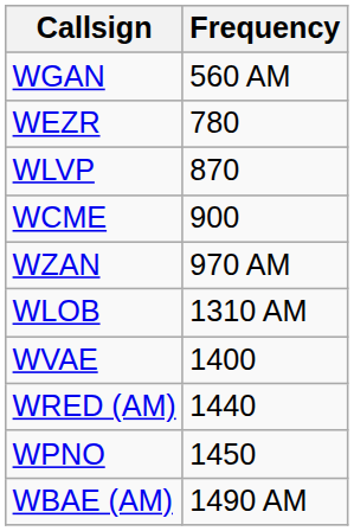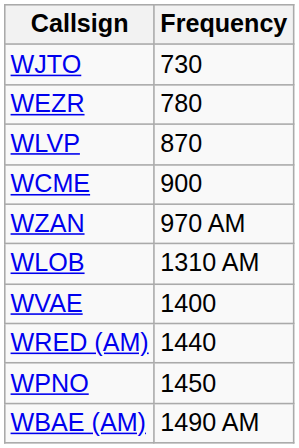- row: WGAN | 560 AM
+ row: WJTO | 730
